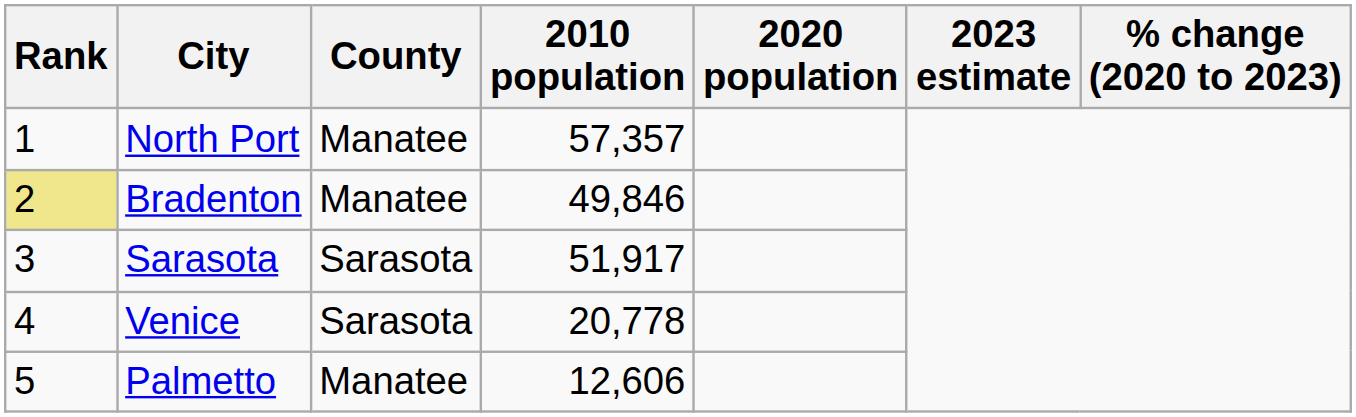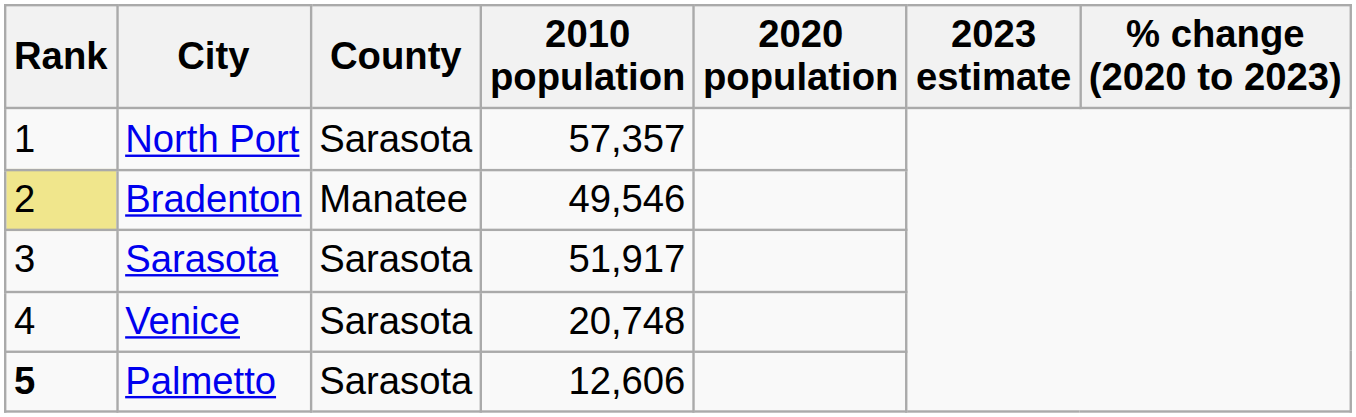North Port | County: Manatee -> Sarasota
Bradenton | 2010 population: 49,846 -> 49,546
Venice | 2010 population: 20,778 -> 20,748
Palmetto | Rank: normal -> bold
Palmetto | County: Manatee -> Sarasota
